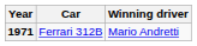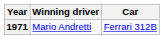columns swapped: Winning driver <-> Car
